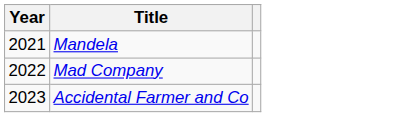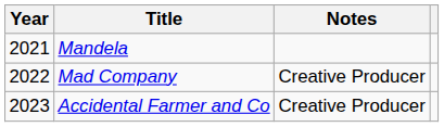+ column: Notes | Creative Producer | Creative Producer
